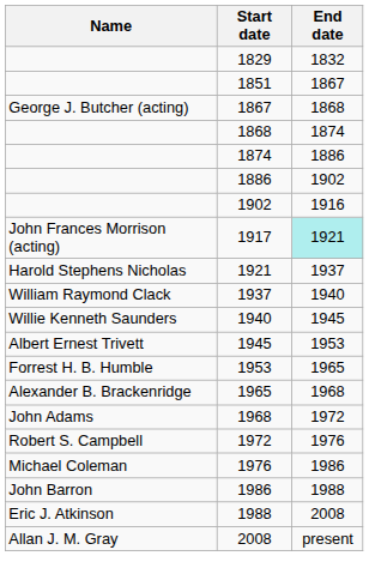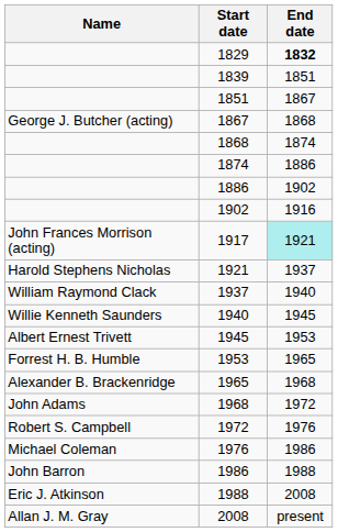1829 | End date: normal -> bold
+ row: 1839 | 1851
